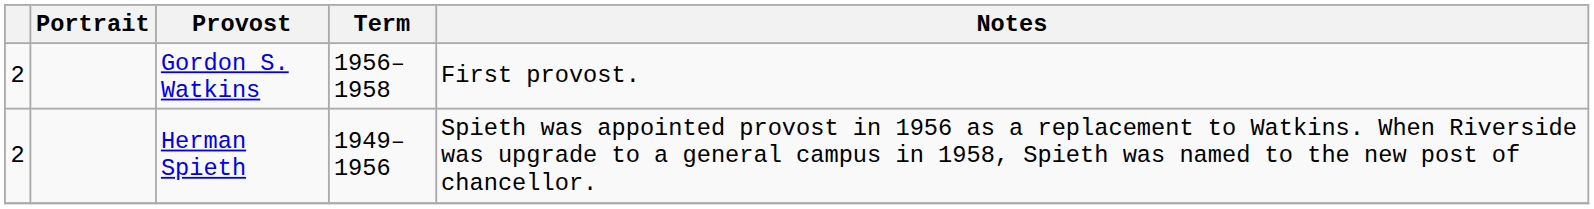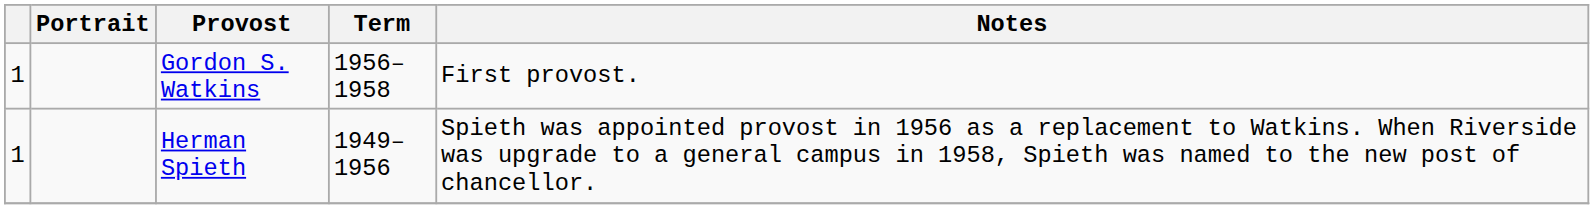Gordon S. Watkins | column 1: 2 -> 1
Herman Spieth | column 1: 2 -> 1
